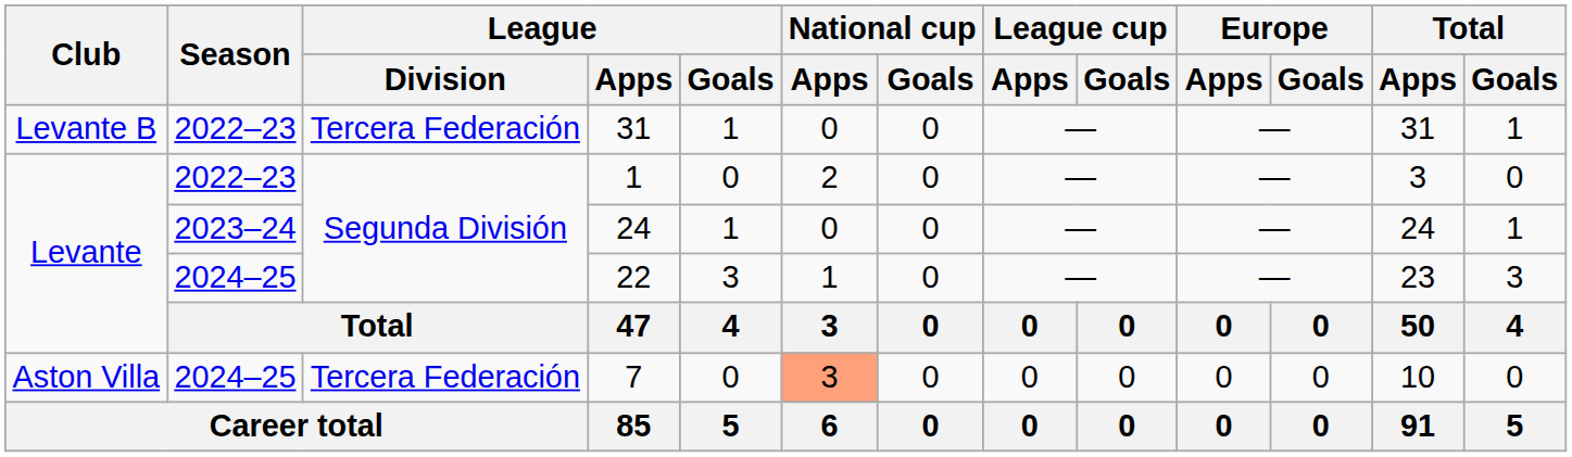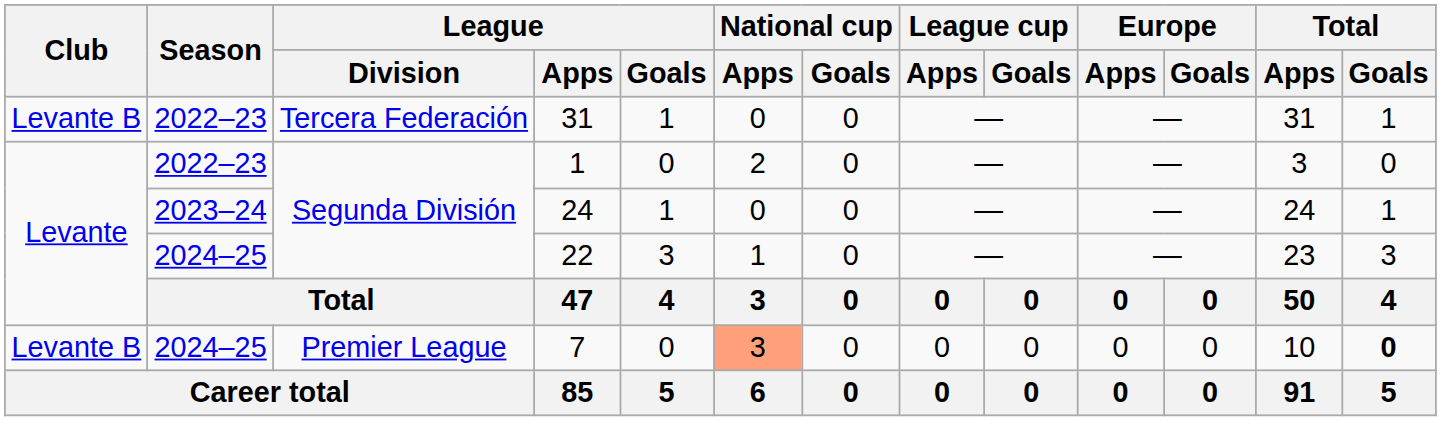7 | Club: Aston Villa -> Levante B
7 | League / Division: Tercera Federación -> Premier League
7 | Total / Goals: normal -> bold
